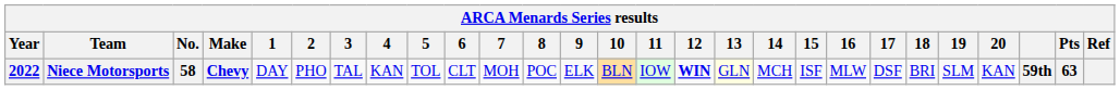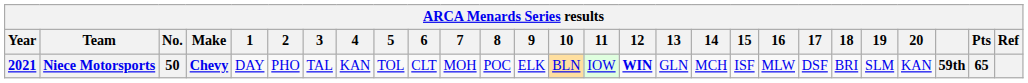Niece Motorsports | Year: 2022 -> 2021
Niece Motorsports | No.: 58 -> 50
Niece Motorsports | 13: lightyellow background -> no background
Niece Motorsports | Pts: 63 -> 65
